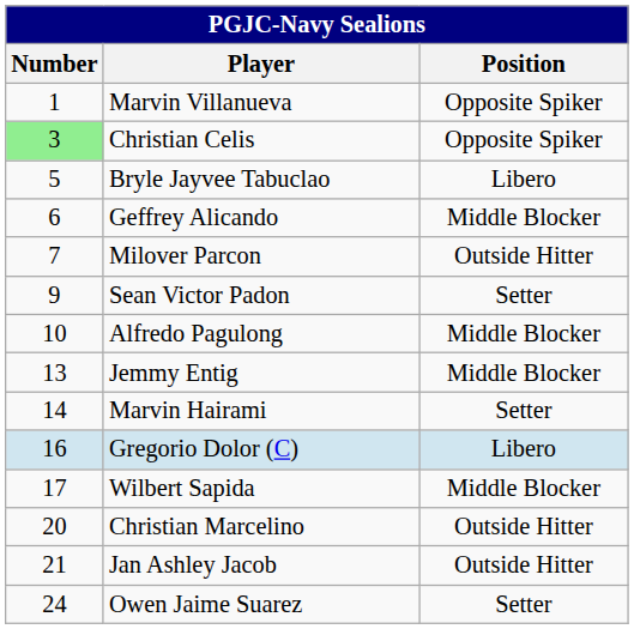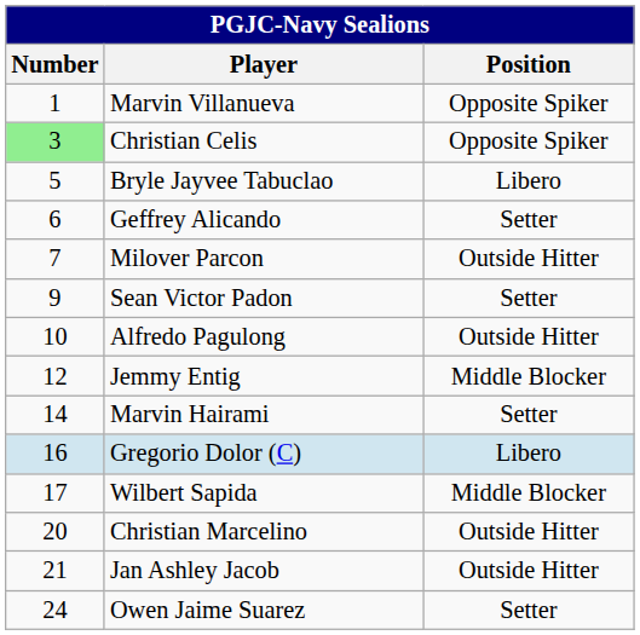Geffrey Alicando | Position: Middle Blocker -> Setter
Alfredo Pagulong | Position: Middle Blocker -> Outside Hitter
Jemmy Entig | Number: 13 -> 12
